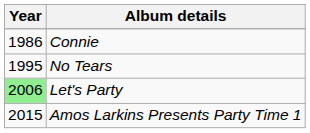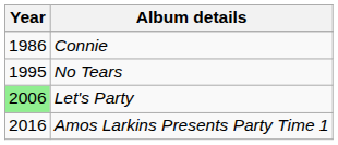Amos Larkins Presents Party Time 1 | Year: 2015 -> 2016
